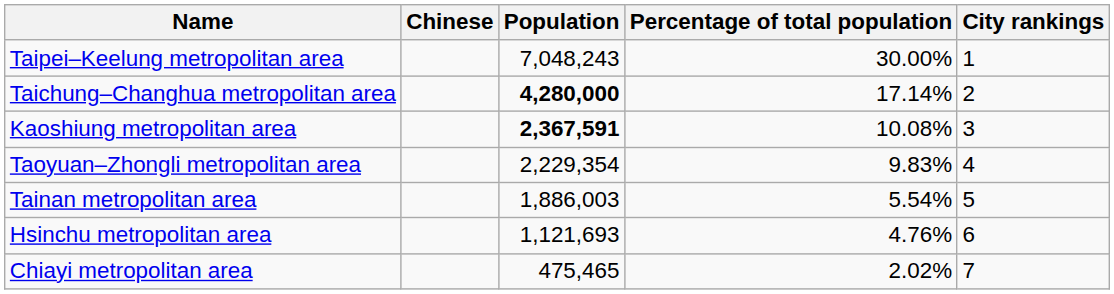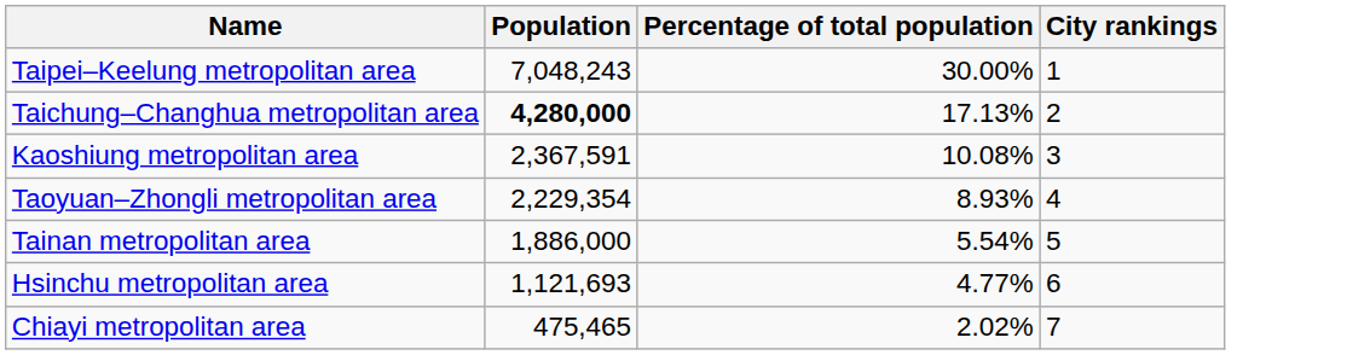- column: Chinese
Taichung–Changhua metropolitan area | Percentage of total population: 17.14% -> 17.13%
Kaoshiung metropolitan area | Population: bold -> normal
Taoyuan–Zhongli metropolitan area | Percentage of total population: 9.83% -> 8.93%
Tainan metropolitan area | Population: 1,886,003 -> 1,886,000
Hsinchu metropolitan area | Percentage of total population: 4.76% -> 4.77%
